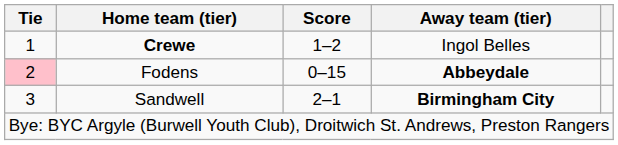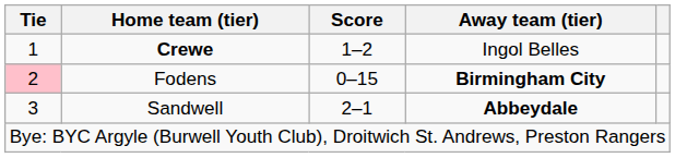Fodens | Away team (tier): Abbeydale -> Birmingham City
Sandwell | Away team (tier): Birmingham City -> Abbeydale
